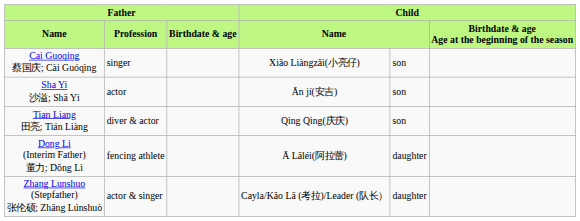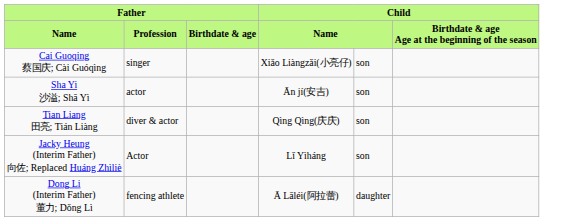+ row: Jacky Heung (Interim Father) 向佐; Replaced Huáng Zhìliè | Actor | Lǐ Yìháng | son
- row: Zhang Lunshuo (Stepfather) 张伦硕; Zhāng Lúnshuò | actor & singer | Cayla/Kǎo Lā (考拉)/Leader (队长） | daughter
